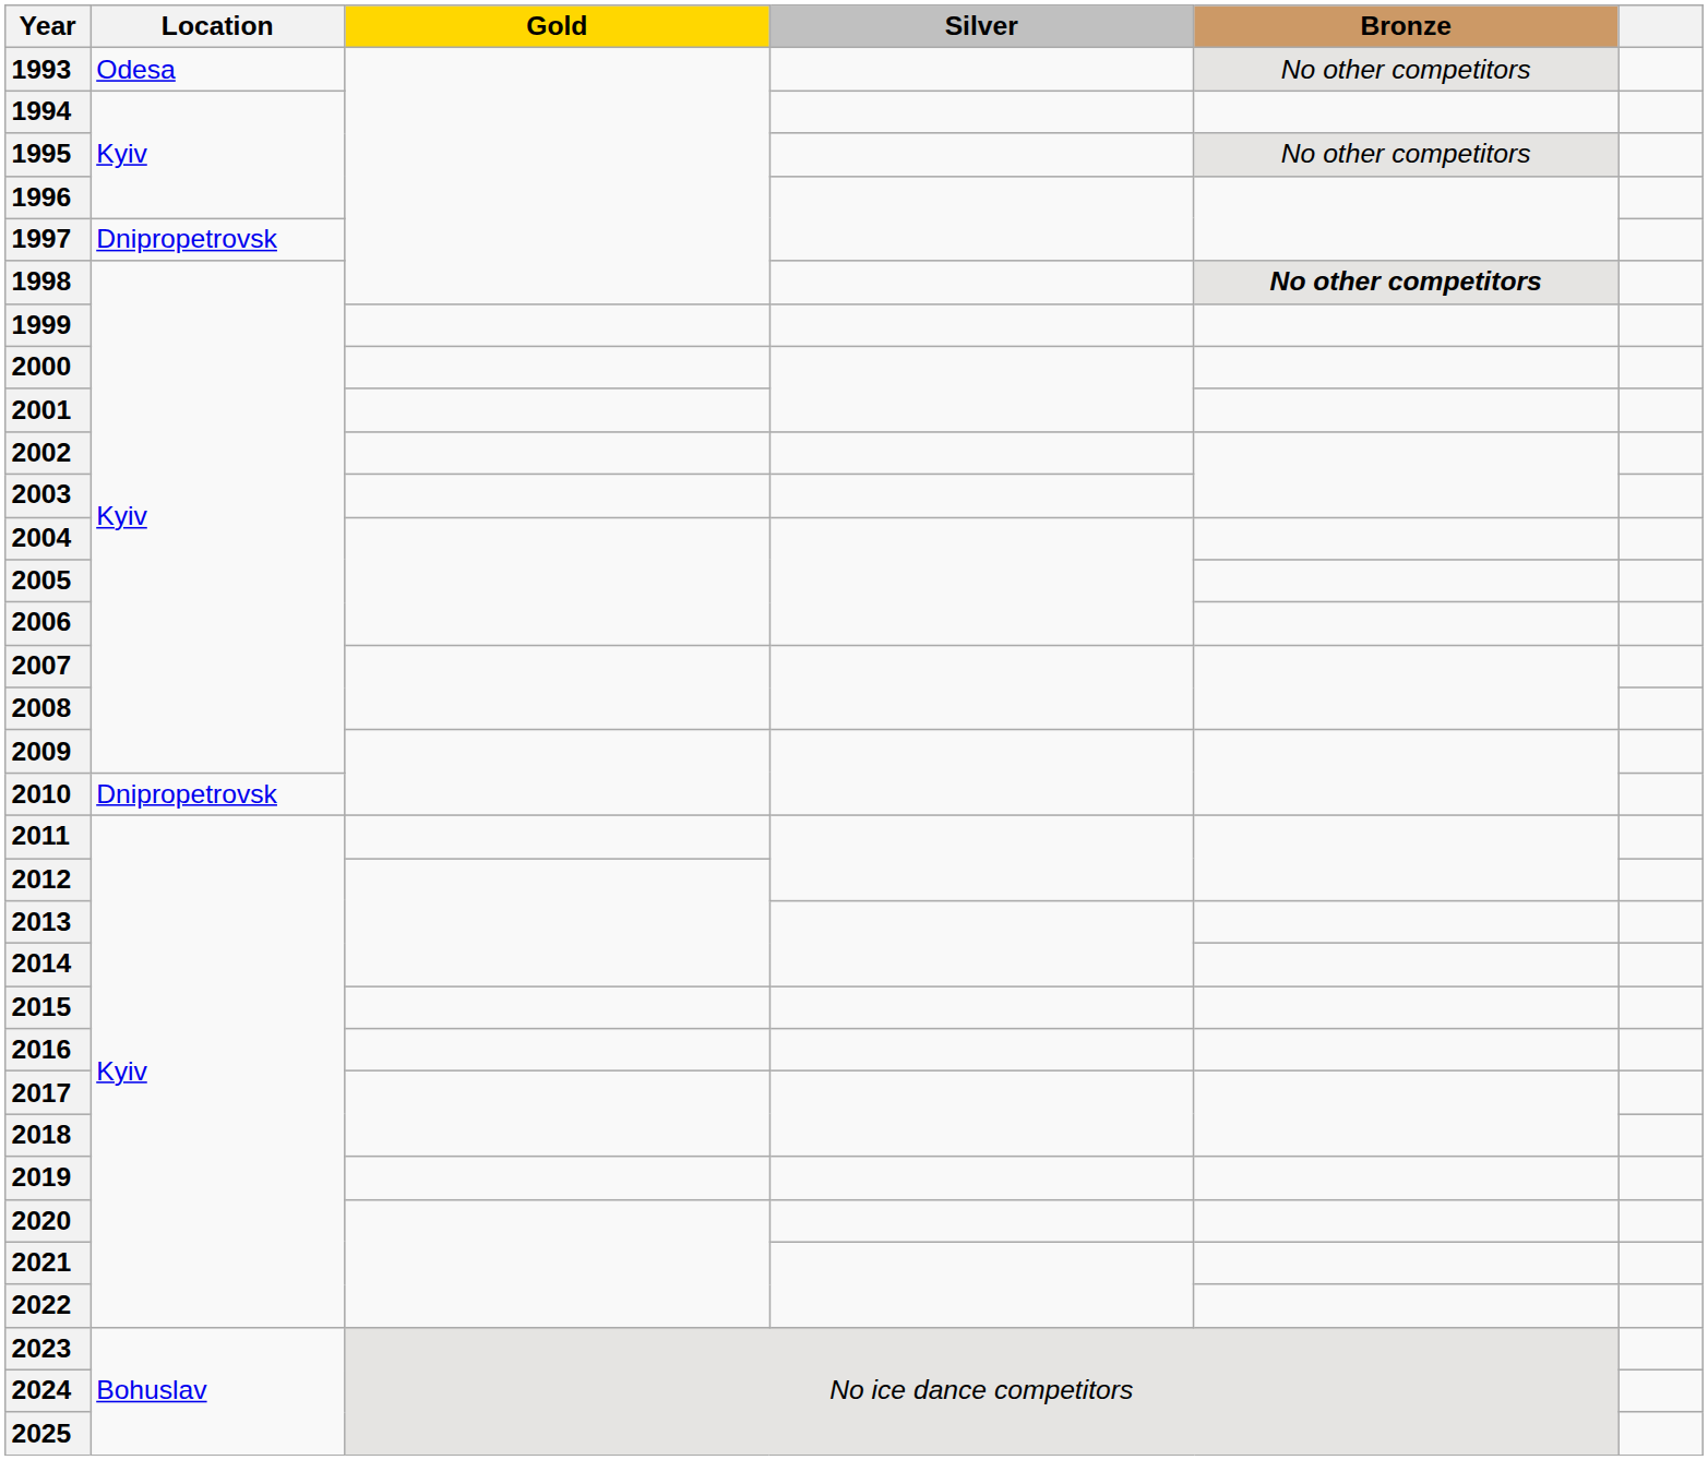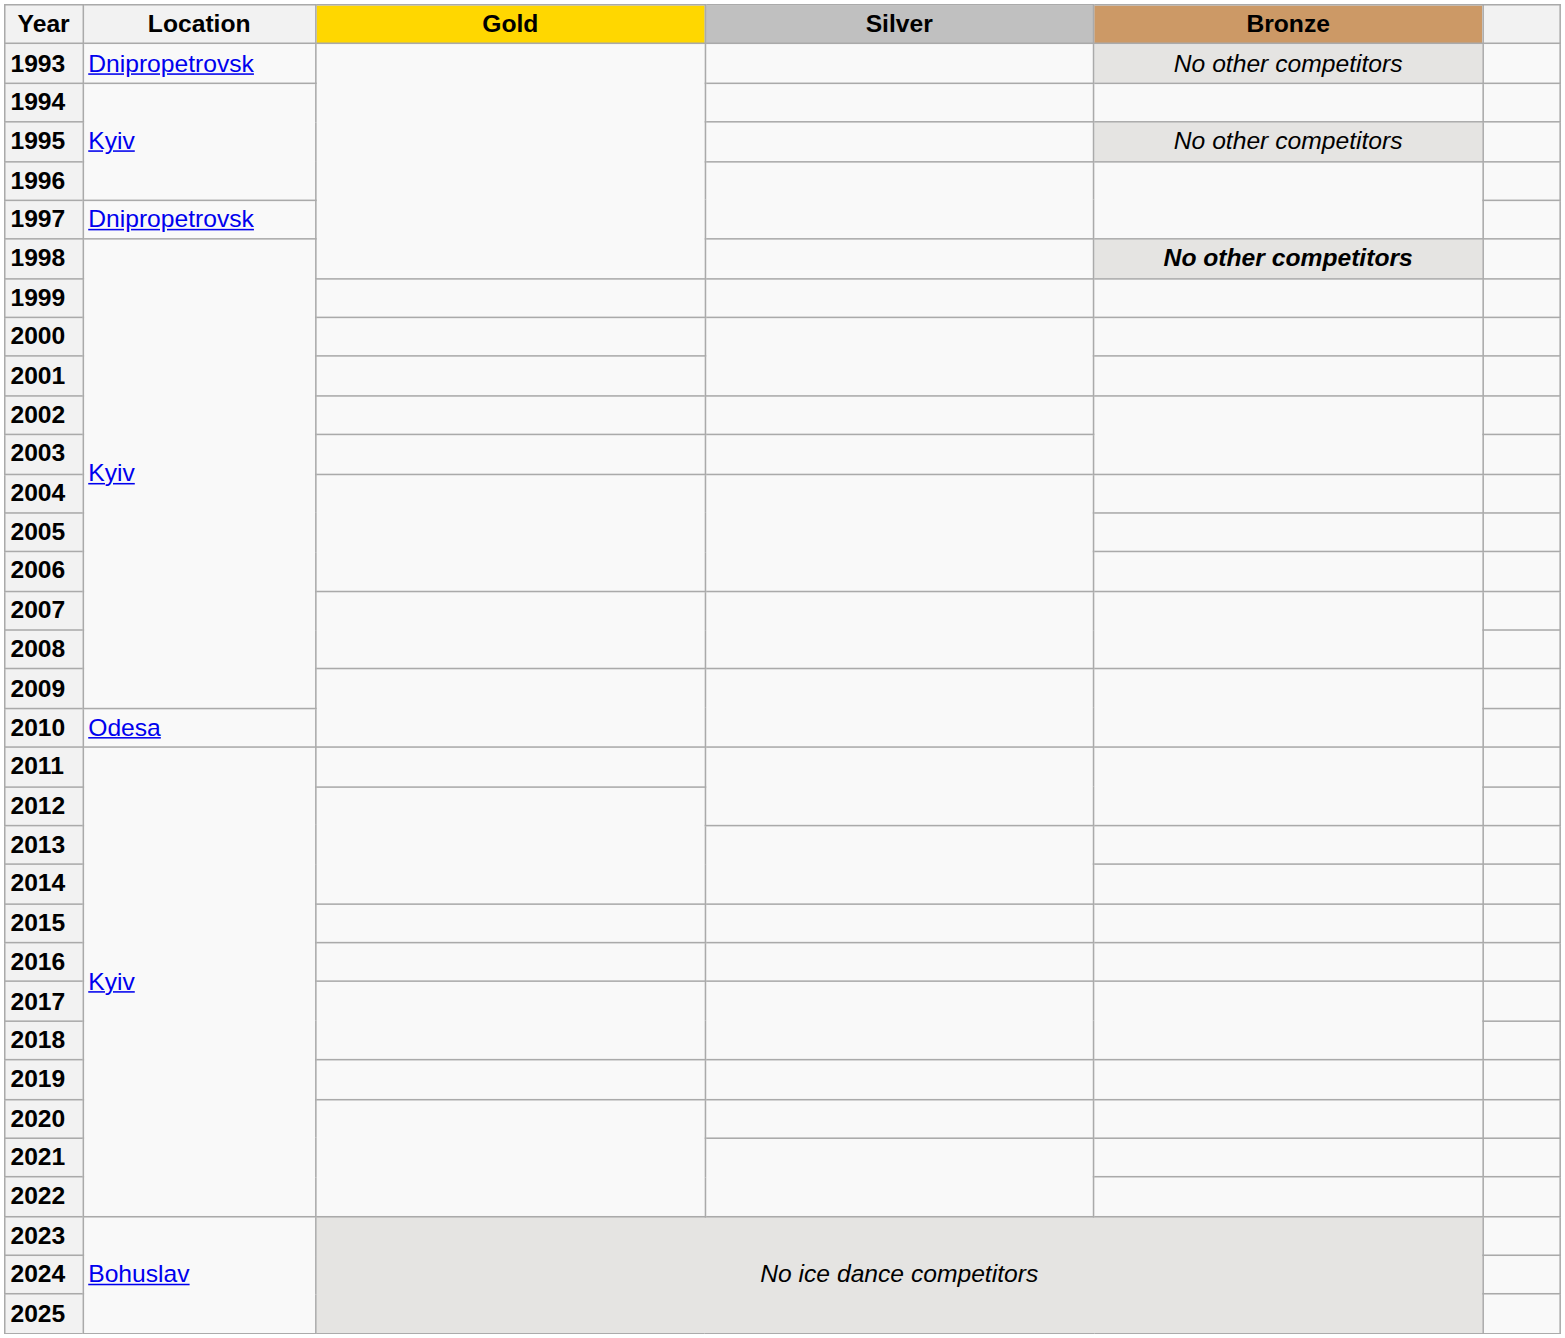1993 | Location: Odesa -> Dnipropetrovsk
2010 | Location: Dnipropetrovsk -> Odesa
